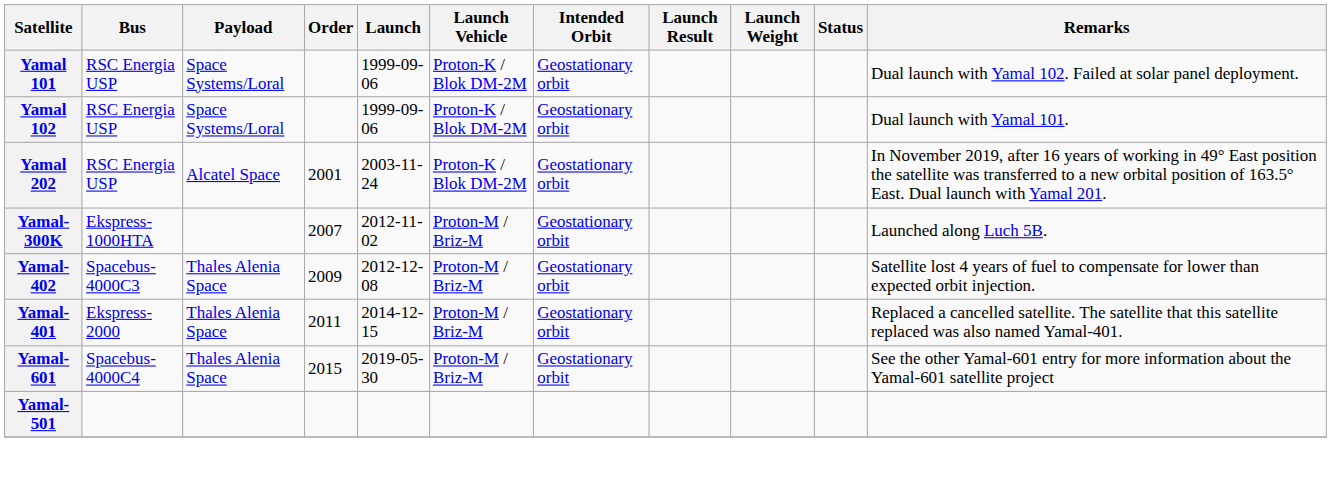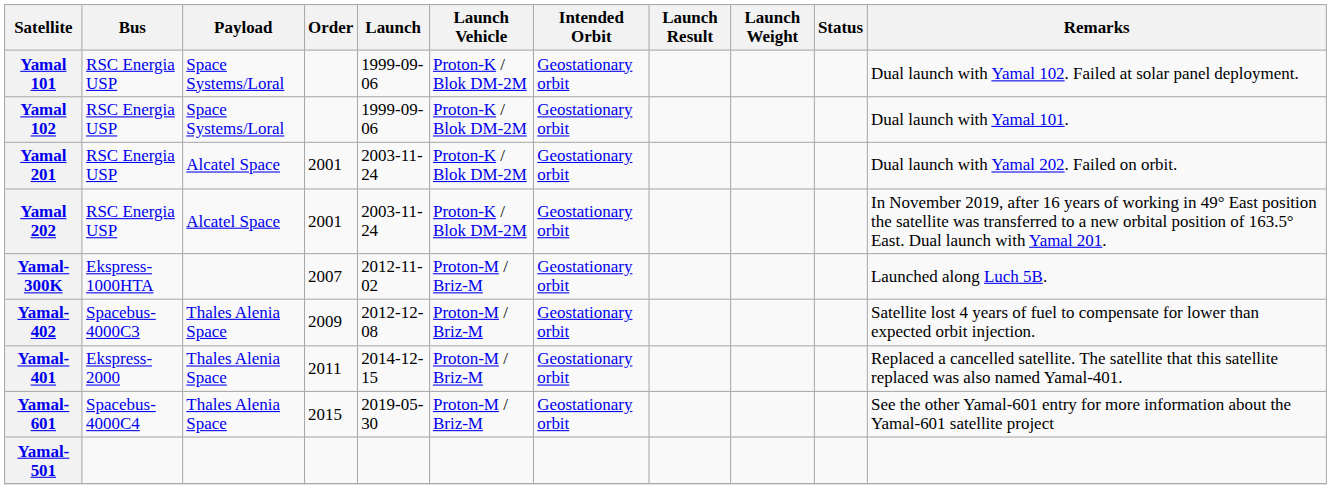+ row: Yamal 201 | RSC Energia USP | Alcatel Space | 2001 | 2003-11-24 | Proton-K / Blok DM-2M | Geostationary orbit | Dual launch with Yamal 202. Failed on orbit.
